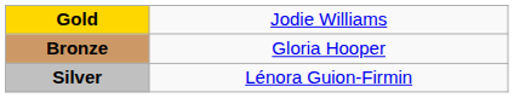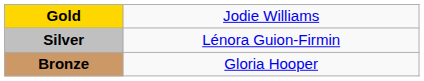rows swapped: Silver <-> Bronze
